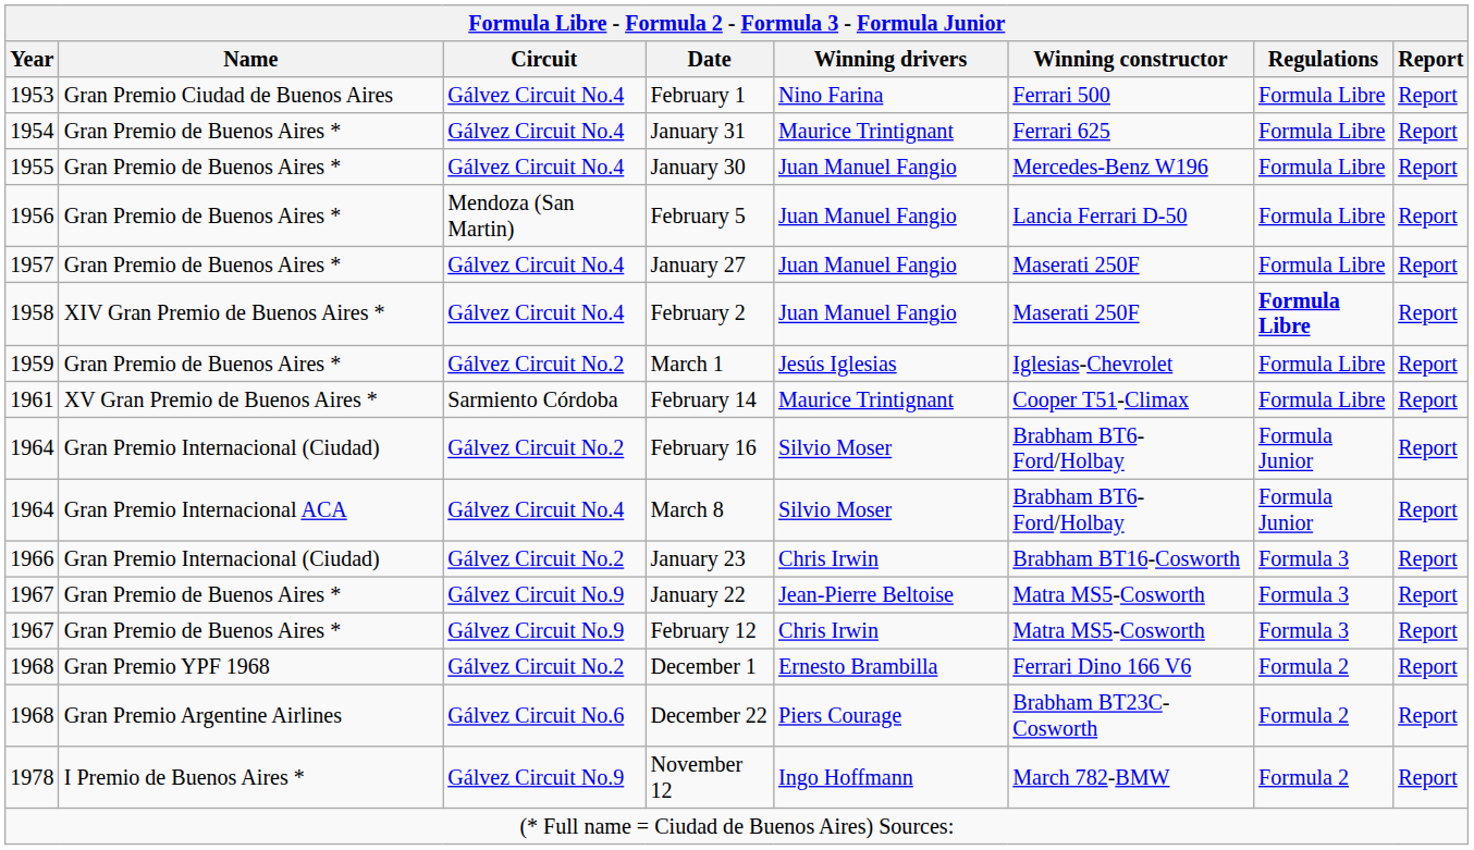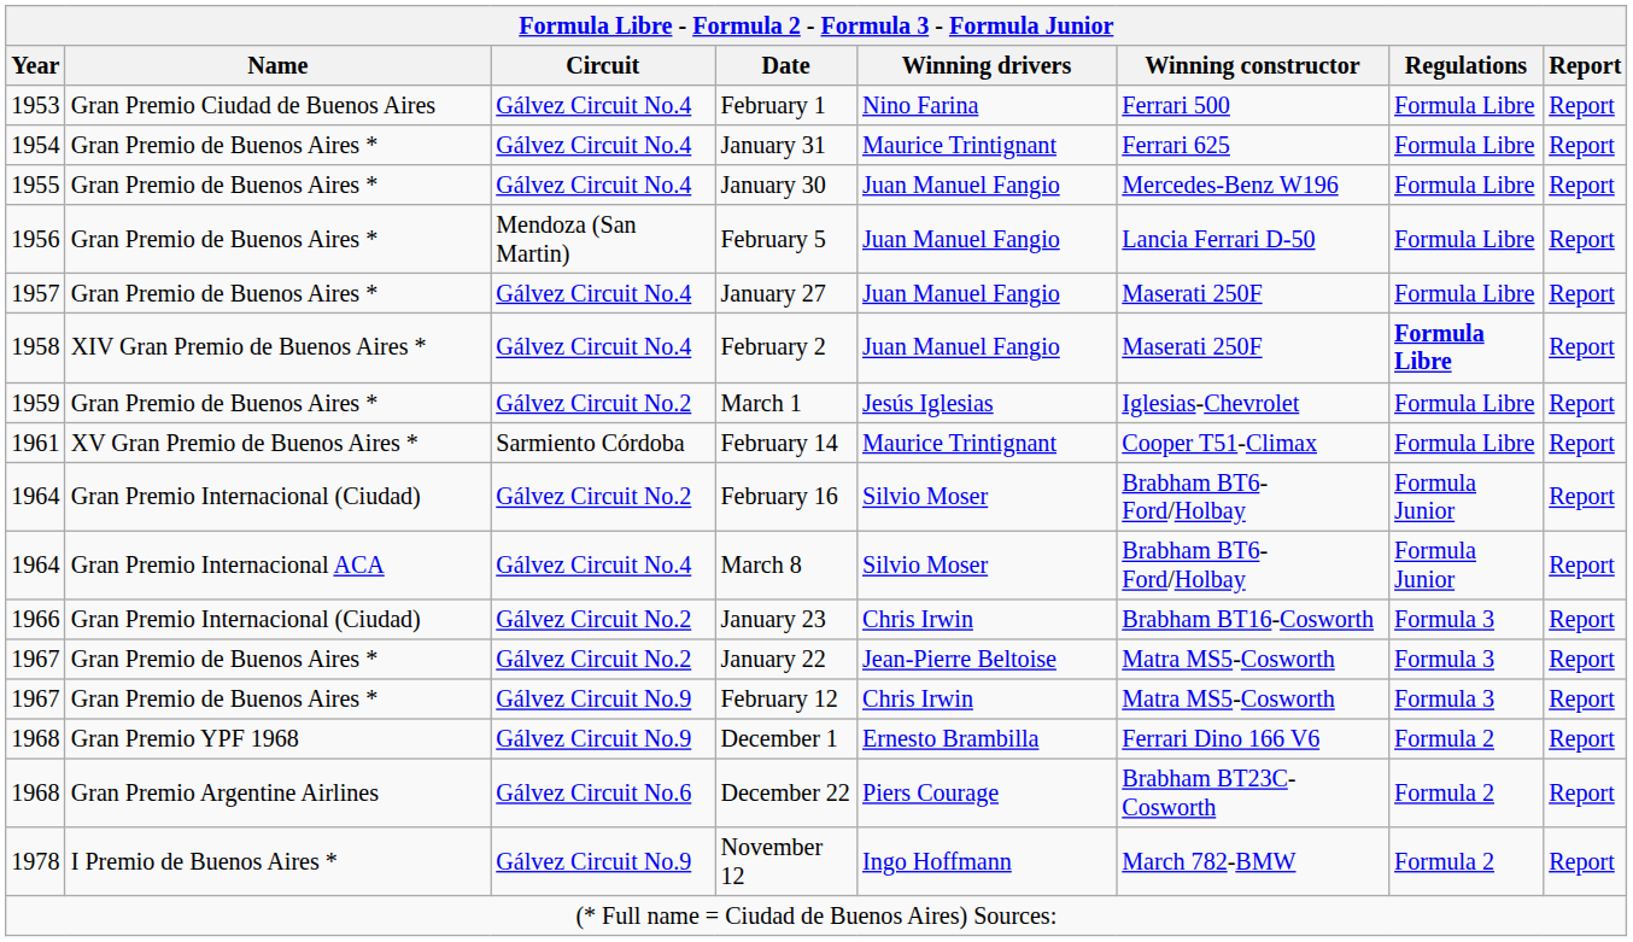January 22 | Circuit: Gálvez Circuit No.9 -> Gálvez Circuit No.2
December 1 | Circuit: Gálvez Circuit No.2 -> Gálvez Circuit No.9
